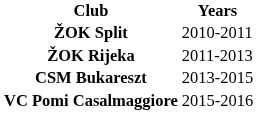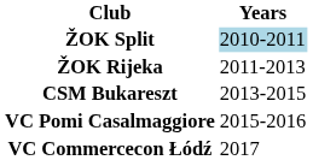ŽOK Split | Years: no background -> lightblue background
+ row: VC Commercecon Łódź | 2017
